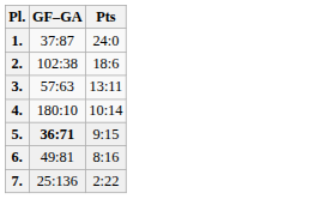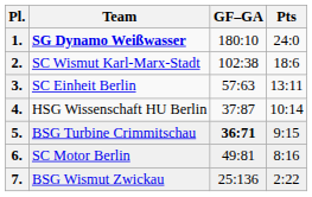+ column: Team | SG Dynamo Weißwasser | SC Wismut Karl-Marx-Stadt | SC Einheit Berlin | HSG Wissenschaft HU Berlin | BSG Turbine Crimmitschau | SC Motor Berlin | BSG Wismut Zwickau
1. | GF–GA: 37:87 -> 180:10
4. | GF–GA: 180:10 -> 37:87
